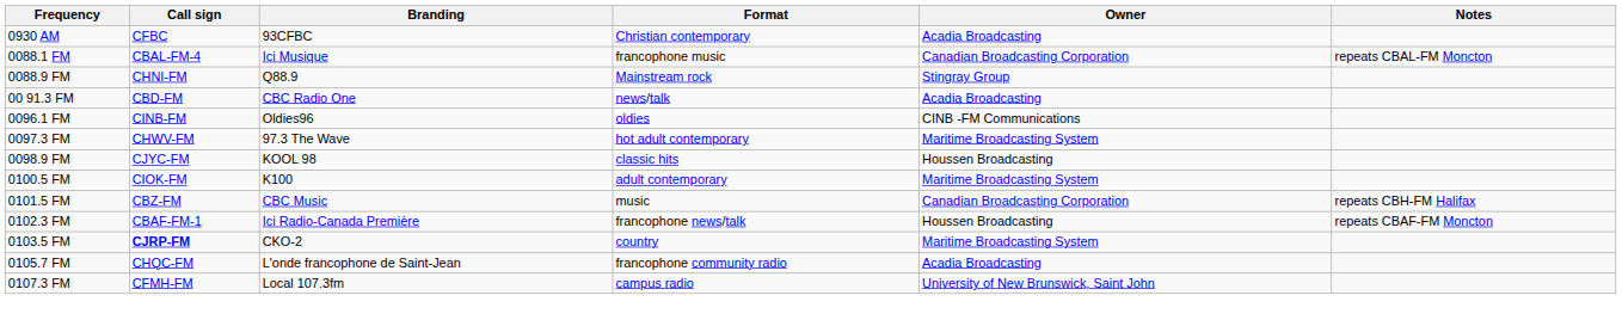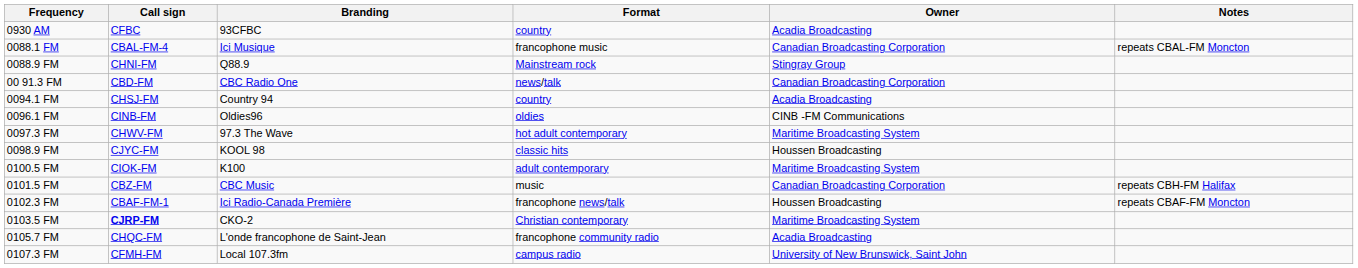0930 AM | Format: Christian contemporary -> country
00 91.3 FM | Owner: Acadia Broadcasting -> Canadian Broadcasting Corporation
+ row: 0094.1 FM | CHSJ-FM | Country 94 | country | Acadia Broadcasting
0103.5 FM | Format: country -> Christian contemporary
